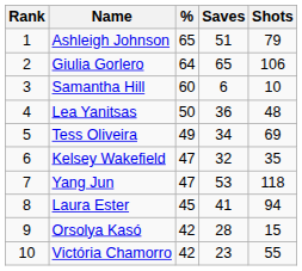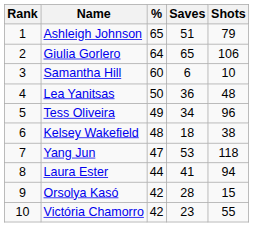Tess Oliveira | Shots: 69 -> 96
Kelsey Wakefield | %: 47 -> 48
Kelsey Wakefield | Saves: 32 -> 18
Kelsey Wakefield | Shots: 35 -> 38
Laura Ester | %: 45 -> 44
